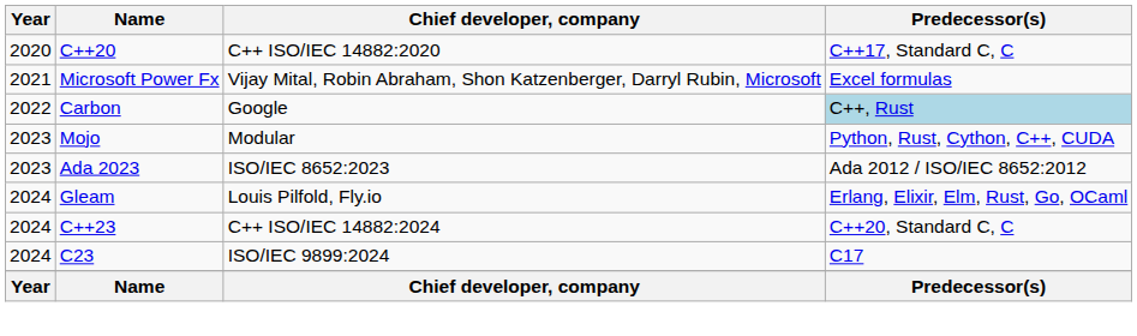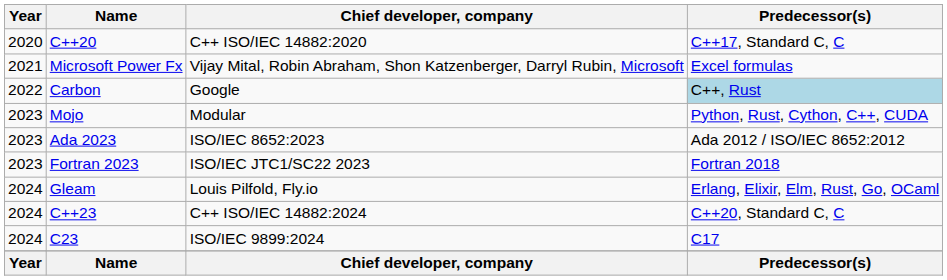+ row: 2023 | Fortran 2023 | ISO/IEC JTC1/SC22 2023 | Fortran 2018
